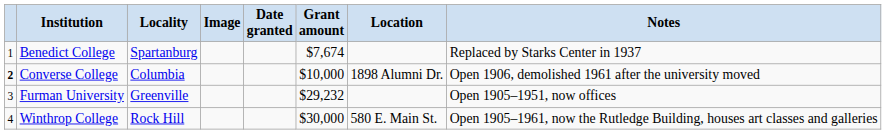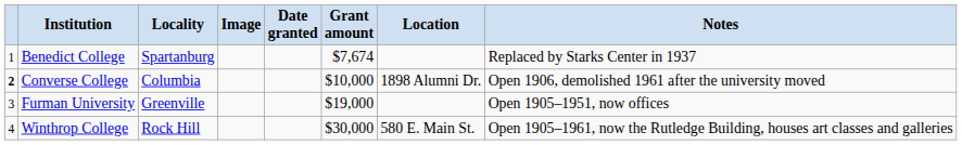Furman University | Grant amount: $29,232 -> $19,000
